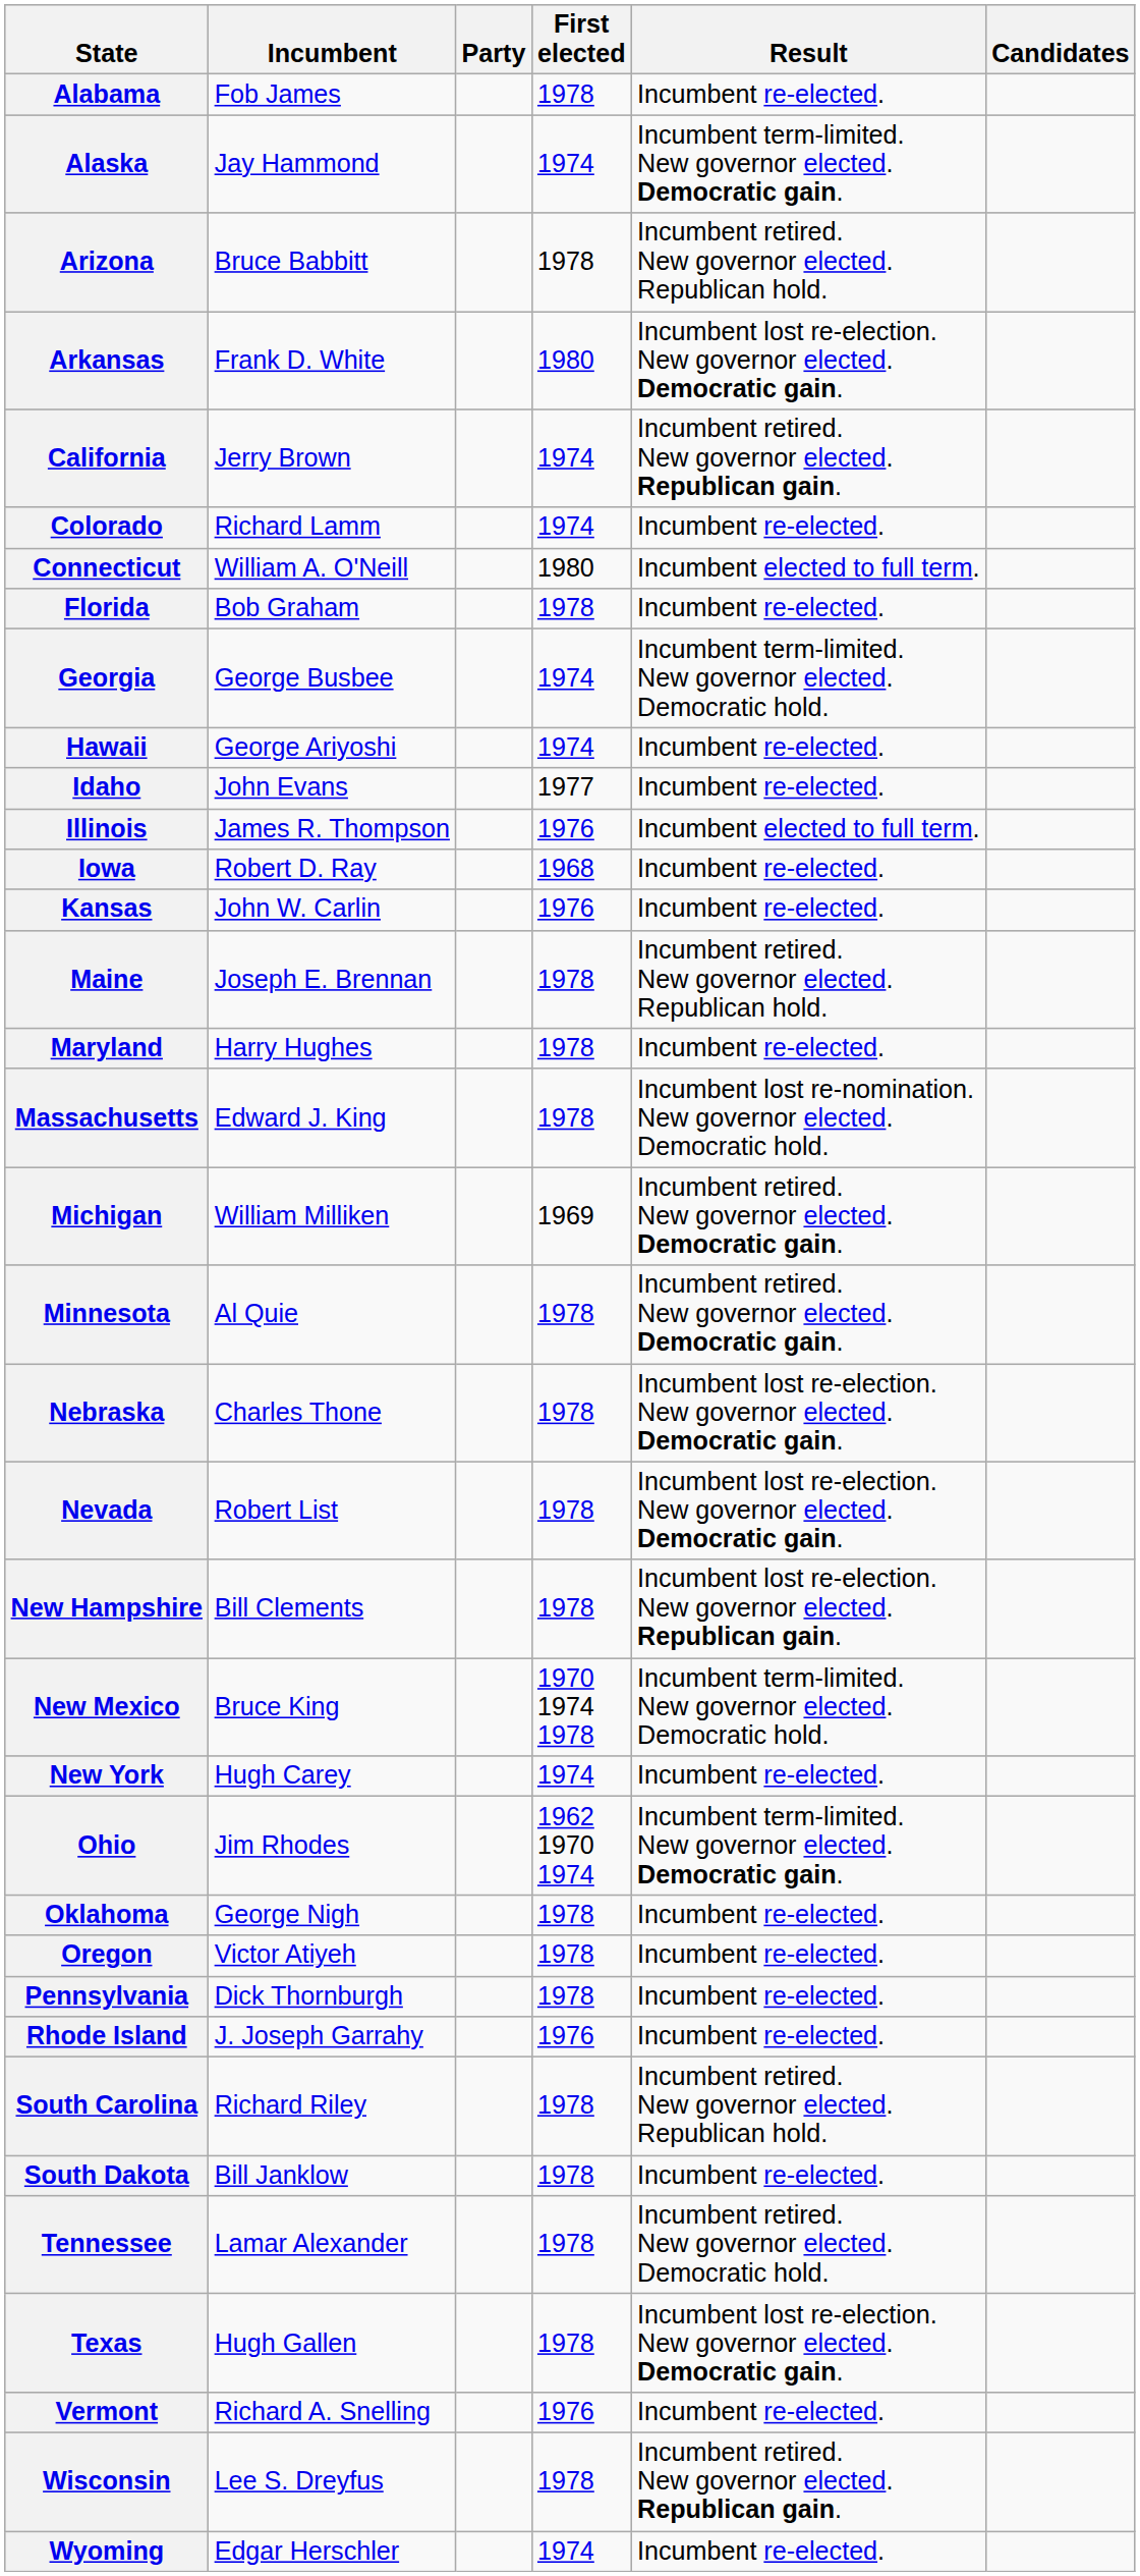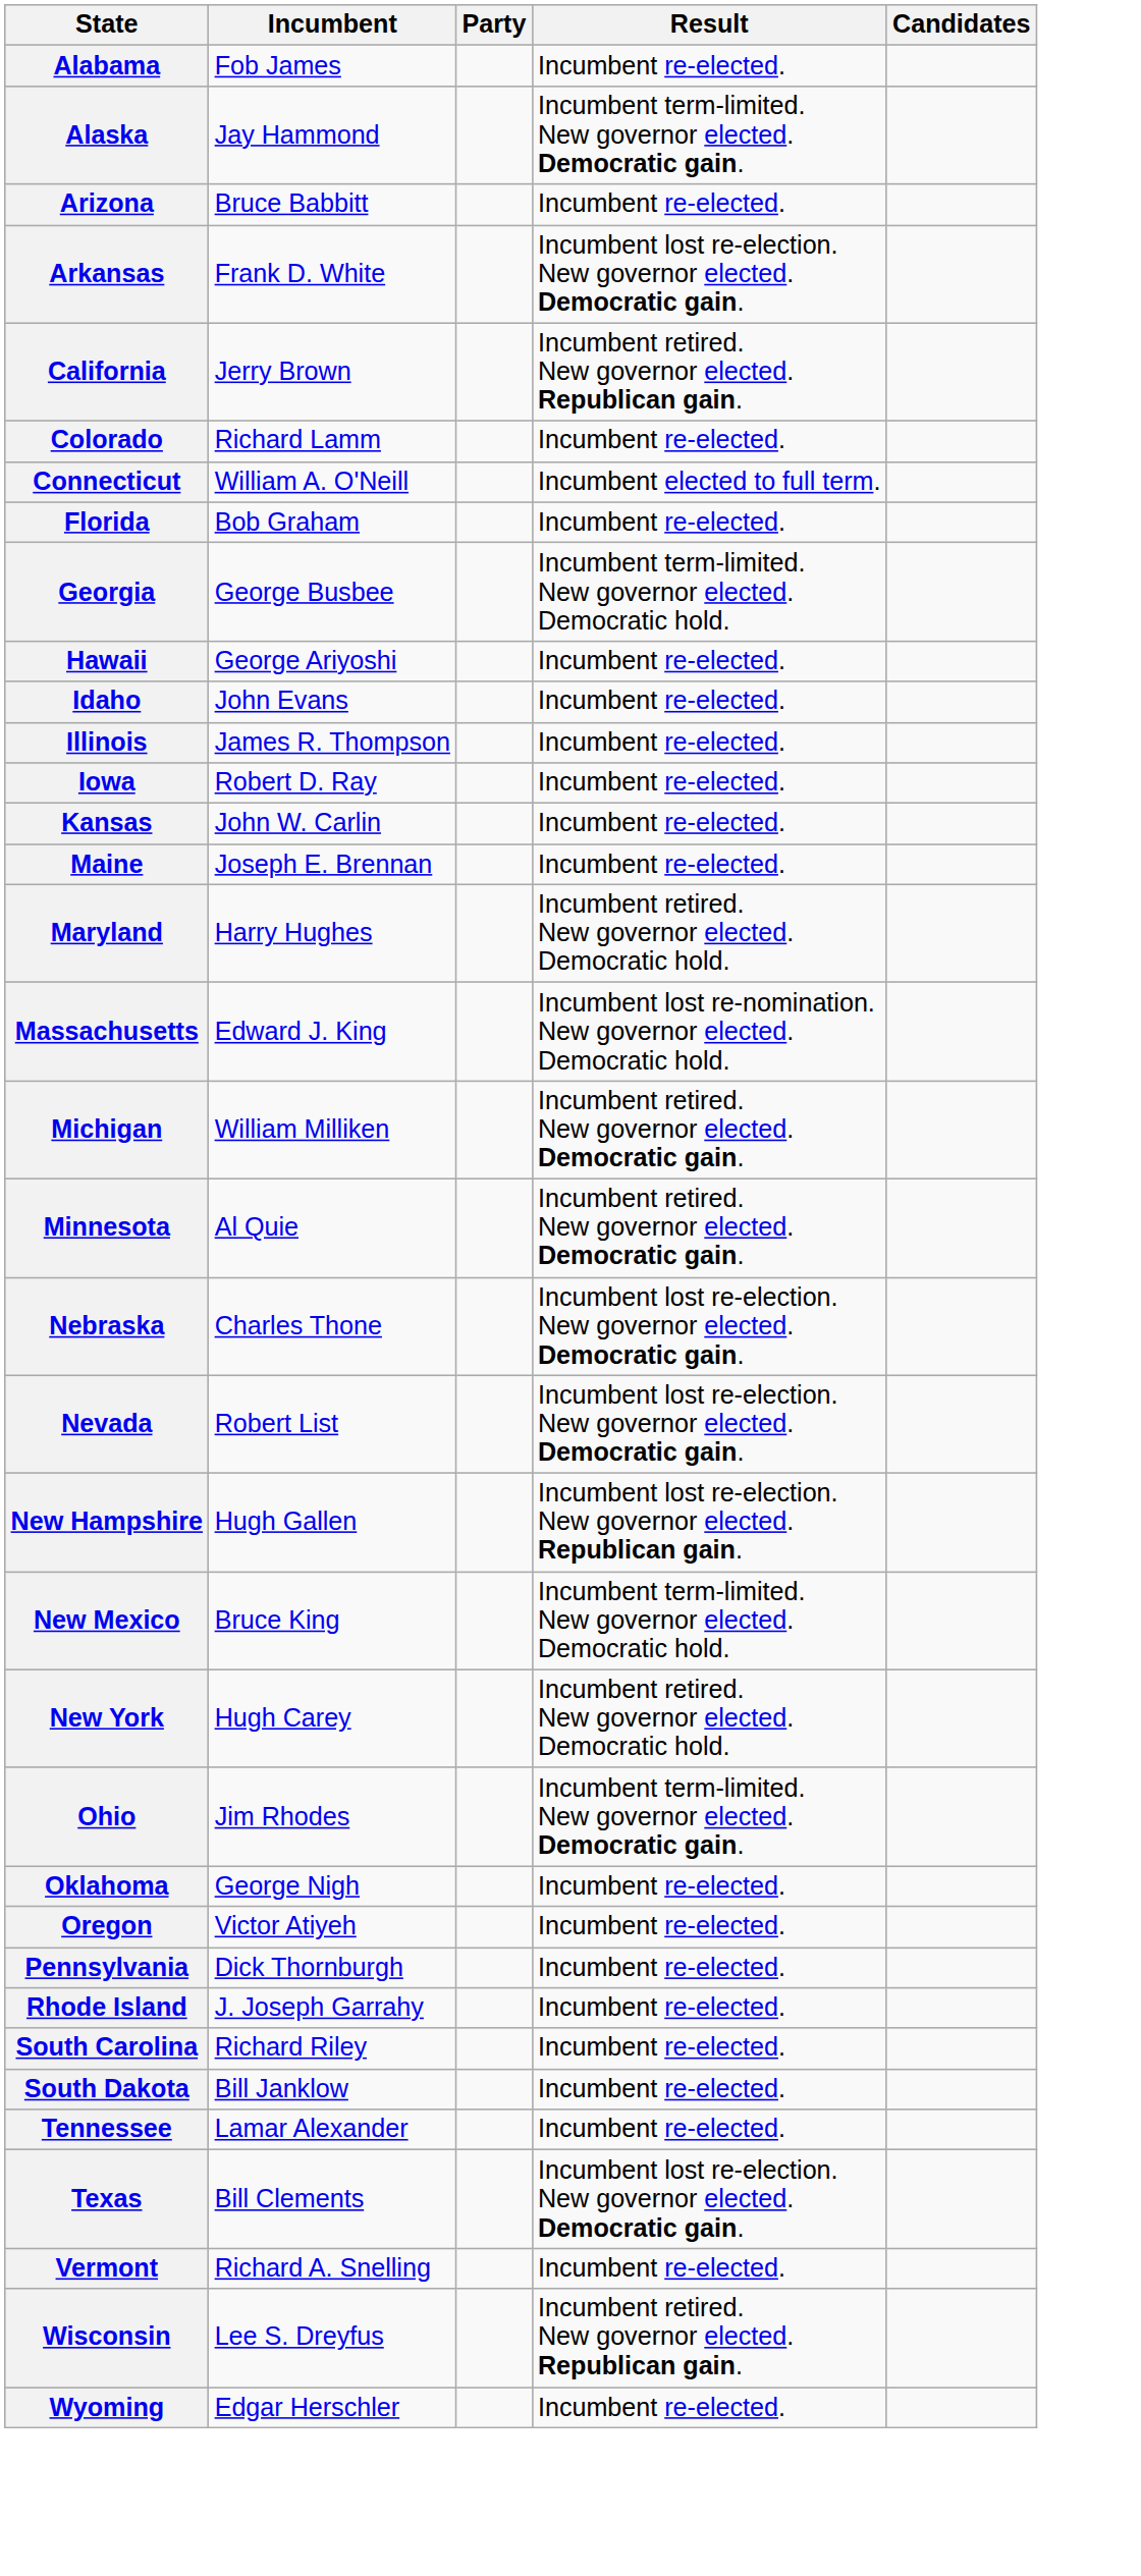- column: First elected | 1978 | 1974 | 1978 | 1980 | 1974 | 1974 | 1980 | 1978 | 1974 | 1974 | 1977 | 1976 | 1968 | 1976 | 1978 | 1978 | 1978 | 1969 | 1978 | 1978 | 1978 | 1978 | 1970 1974 1978 | 1974 | 1962 1970 1974 | 1978 | 1978 | 1978 | 1976 | 1978 | 1978 | 1978 | 1978 | 1976 | 1978 | 1974
Arizona | Result: Incumbent retired. New governor elected. Republican hold. -> Incumbent re-elected.
Illinois | Result: Incumbent elected to full term. -> Incumbent re-elected.
Maine | Result: Incumbent retired. New governor elected. Republican hold. -> Incumbent re-elected.
Maryland | Result: Incumbent re-elected. -> Incumbent retired. New governor elected. Democratic hold.
New Hampshire | Incumbent: Bill Clements -> Hugh Gallen
New York | Result: Incumbent re-elected. -> Incumbent retired. New governor elected. Democratic hold.
South Carolina | Result: Incumbent retired. New governor elected. Republican hold. -> Incumbent re-elected.
Tennessee | Result: Incumbent retired. New governor elected. Democratic hold. -> Incumbent re-elected.
Texas | Incumbent: Hugh Gallen -> Bill Clements
